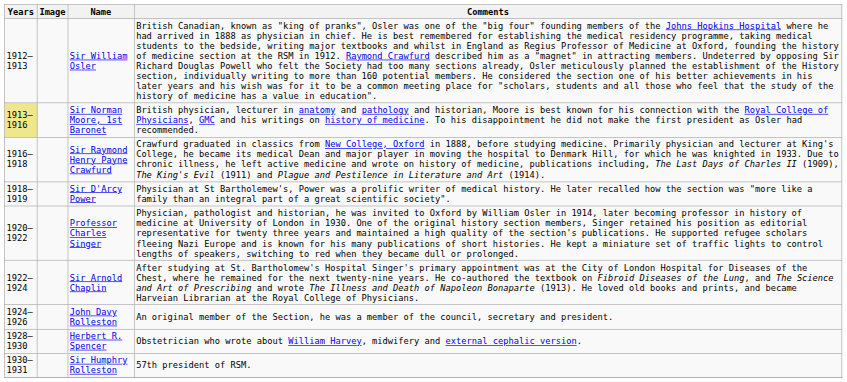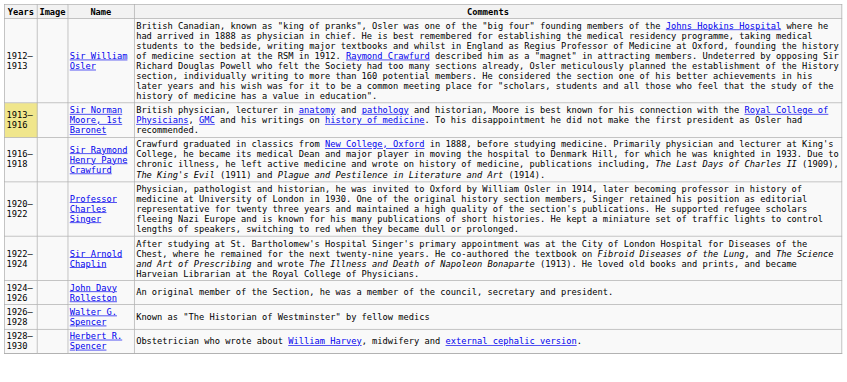- row: 1918–1919 | Sir D'Arcy Power | Physician at St Bartholemew's, Power was a prolific writer of medical history. He later recalled how the section was "more like a family than an integral part of a great scientific society".
+ row: 1926–1928 | Walter G. Spencer | Known as "The Historian of Westminster" by fellow medics
- row: 1930–1931 | Sir Humphry Rolleston | 57th president of RSM.
